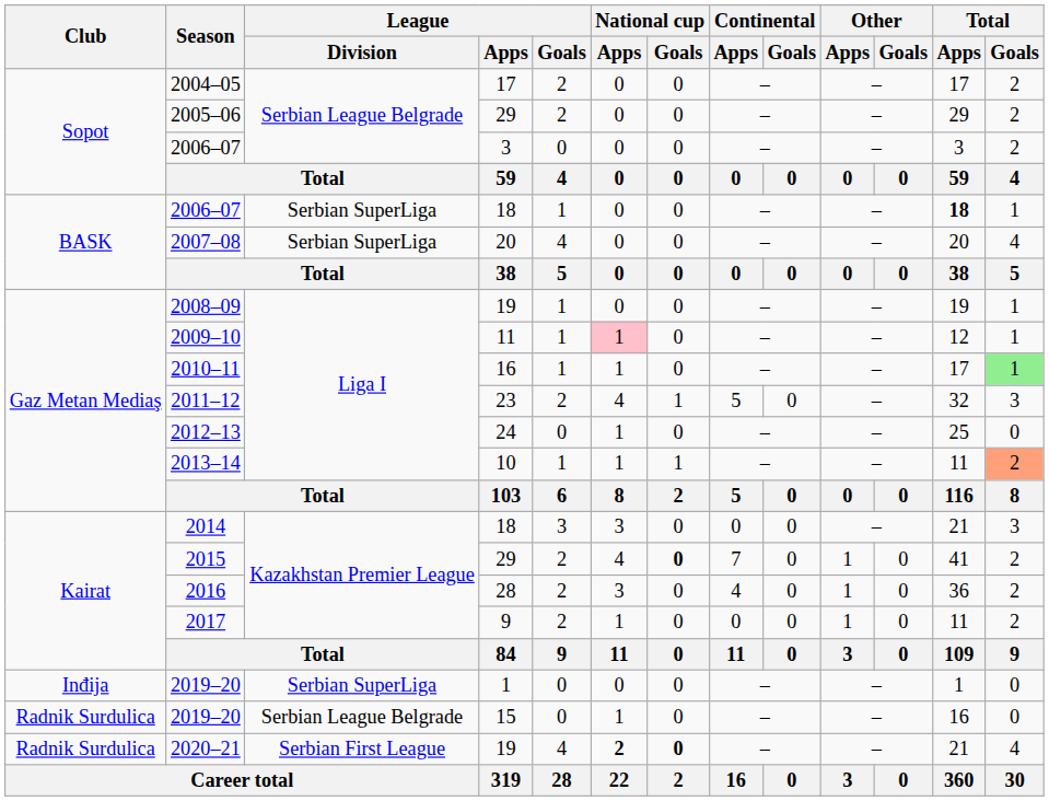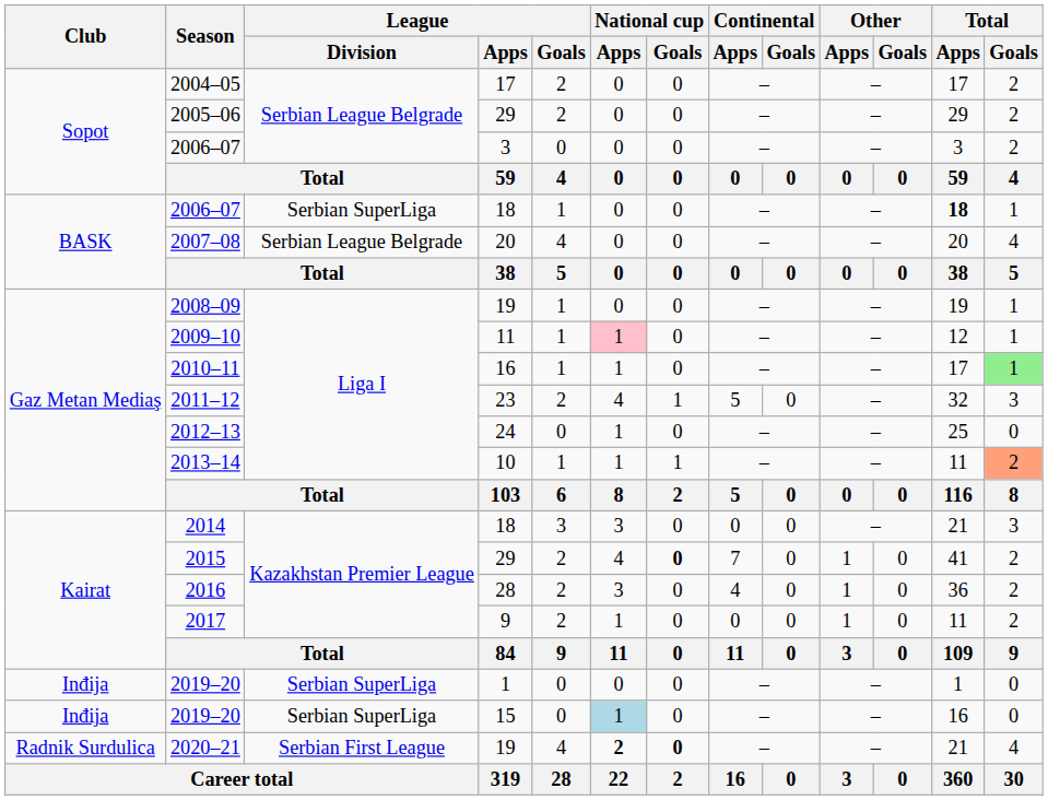2007–08 | League / Division: Serbian SuperLiga -> Serbian League Belgrade
2019–20 / 15 | Club: Radnik Surdulica -> Inđija
2019–20 / 15 | League / Division: Serbian League Belgrade -> Serbian SuperLiga
2019–20 / 15 | National cup / Apps: no background -> lightblue background
